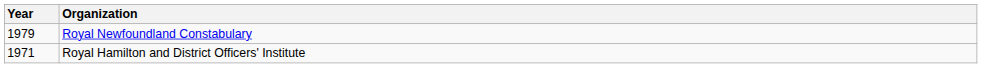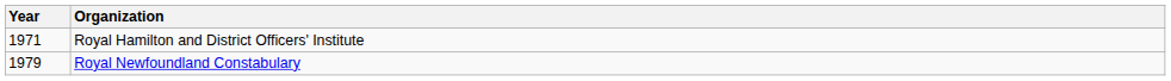rows swapped: Royal Hamilton and District Officers' Institute <-> Royal Newfoundland Constabulary
